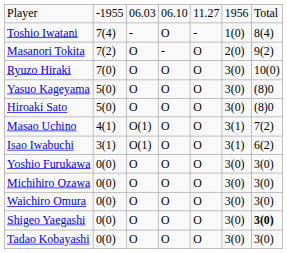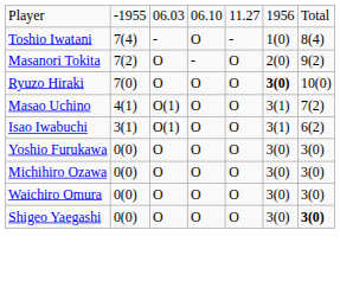Ryuzo Hiraki | column 6: normal -> bold
- row: Yasuo Kageyama | 5(0) | O | O | O | 3(0) | (8)0
- row: Hiroaki Sato | 5(0) | O | O | O | 3(0) | (8)0
- row: Tadao Kobayashi | 0(0) | O | O | O | 3(0) | 3(0)
